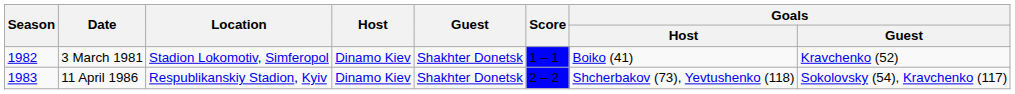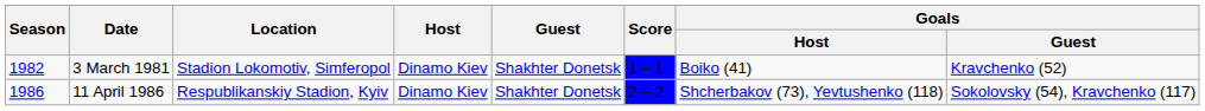11 April 1986 | Season: 1983 -> 1986
